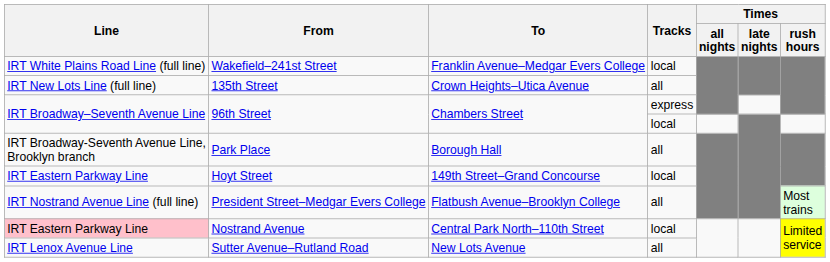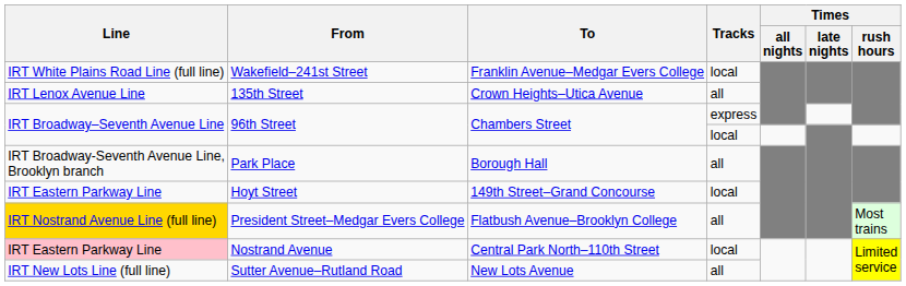135th Street | Line: IRT New Lots Line (full line) -> IRT Lenox Avenue Line
President Street–Medgar Evers College | Line: no background -> gold background
Sutter Avenue–Rutland Road | Line: IRT Lenox Avenue Line -> IRT New Lots Line (full line)
